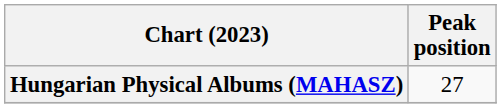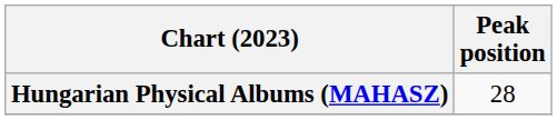Hungarian Physical Albums (MAHASZ) | Peak position: 27 -> 28
